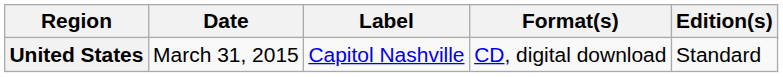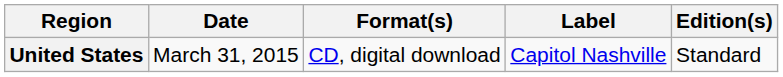columns swapped: Format(s) <-> Label
